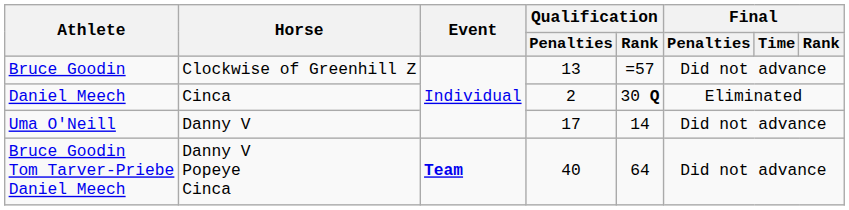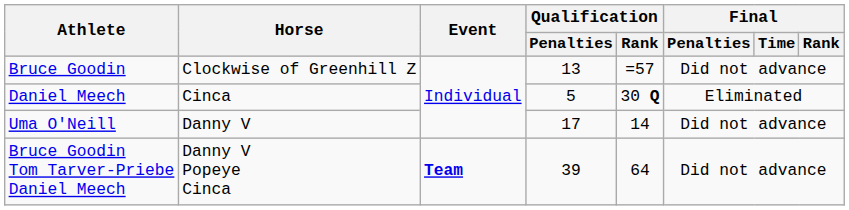Daniel Meech | Qualification / Penalties: 2 -> 5
Bruce Goodin Tom Tarver-Priebe Daniel Meech | Qualification / Penalties: 40 -> 39
